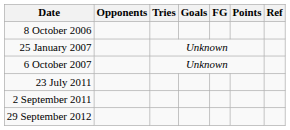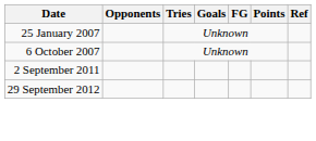- row: 8 October 2006
- row: 23 July 2011
